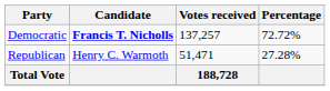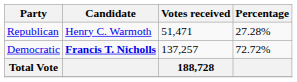rows swapped: Democratic <-> Republican
